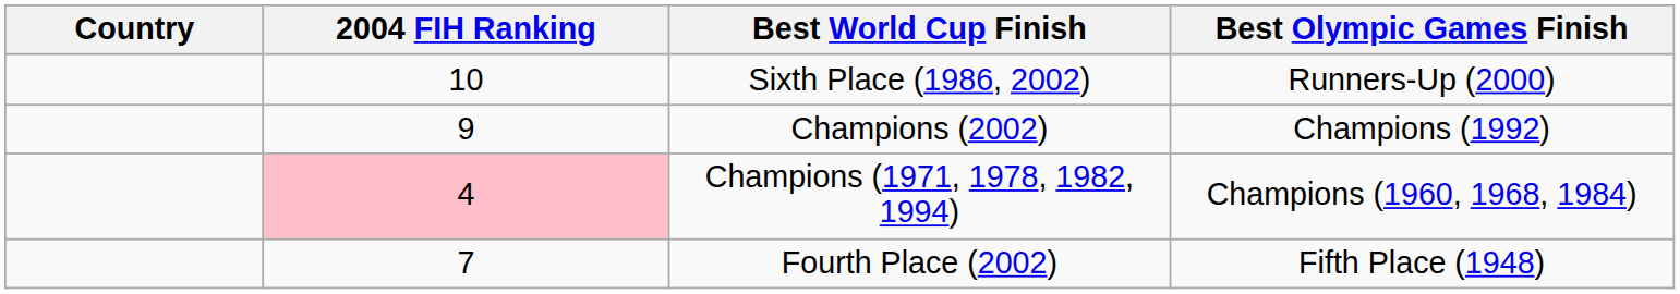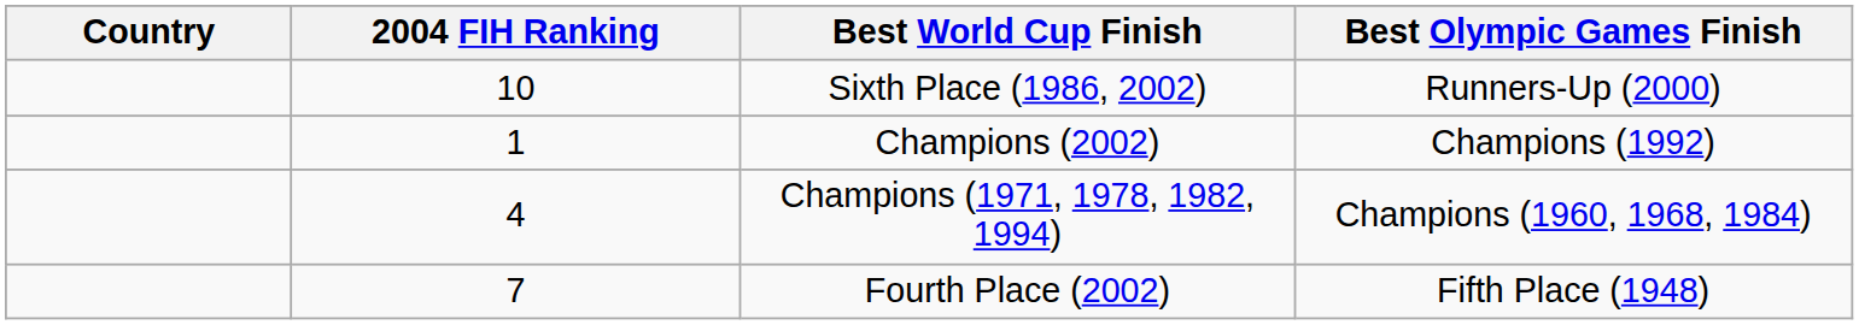Champions (2002) | 2004 FIH Ranking: 9 -> 1
Champions (1971, 1978, 1982, 1994) | 2004 FIH Ranking: pink background -> no background
